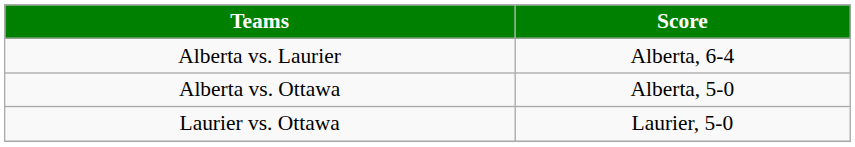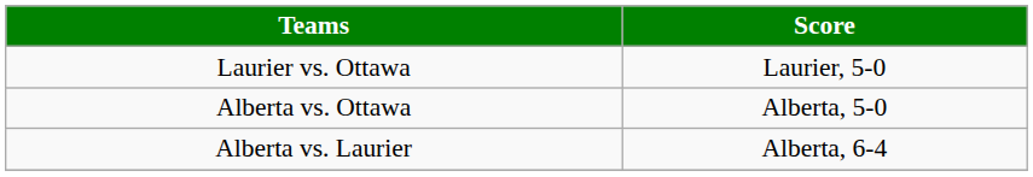rows swapped: Laurier vs. Ottawa <-> Alberta vs. Laurier
